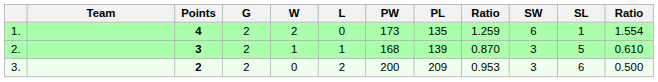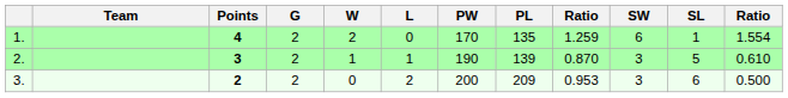1. | PW: 173 -> 170
2. | PW: 168 -> 190
